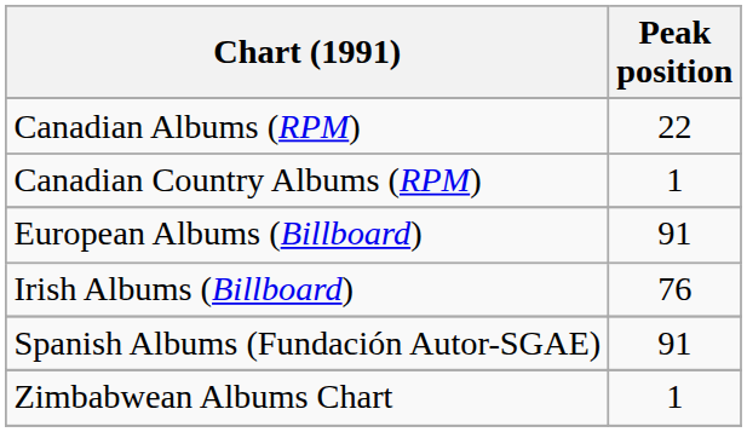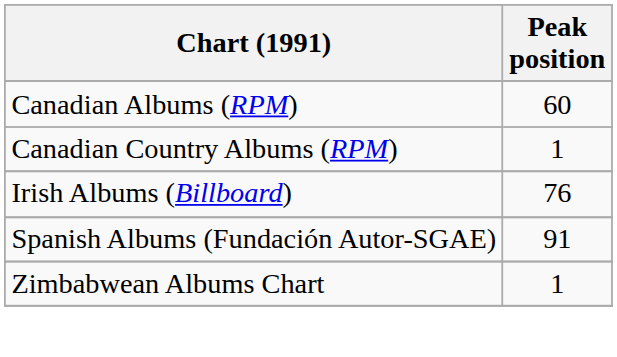Canadian Albums (RPM) | Peak position: 22 -> 60
- row: European Albums (Billboard) | 91
